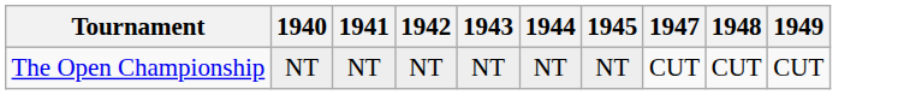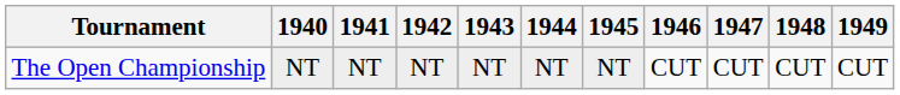+ column: 1946 | CUT
